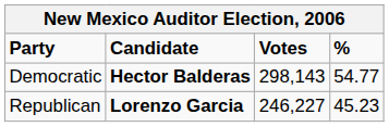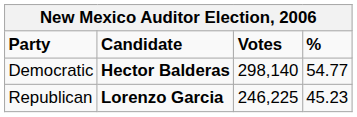Democratic | Votes: 298,143 -> 298,140
Republican | Votes: 246,227 -> 246,225
